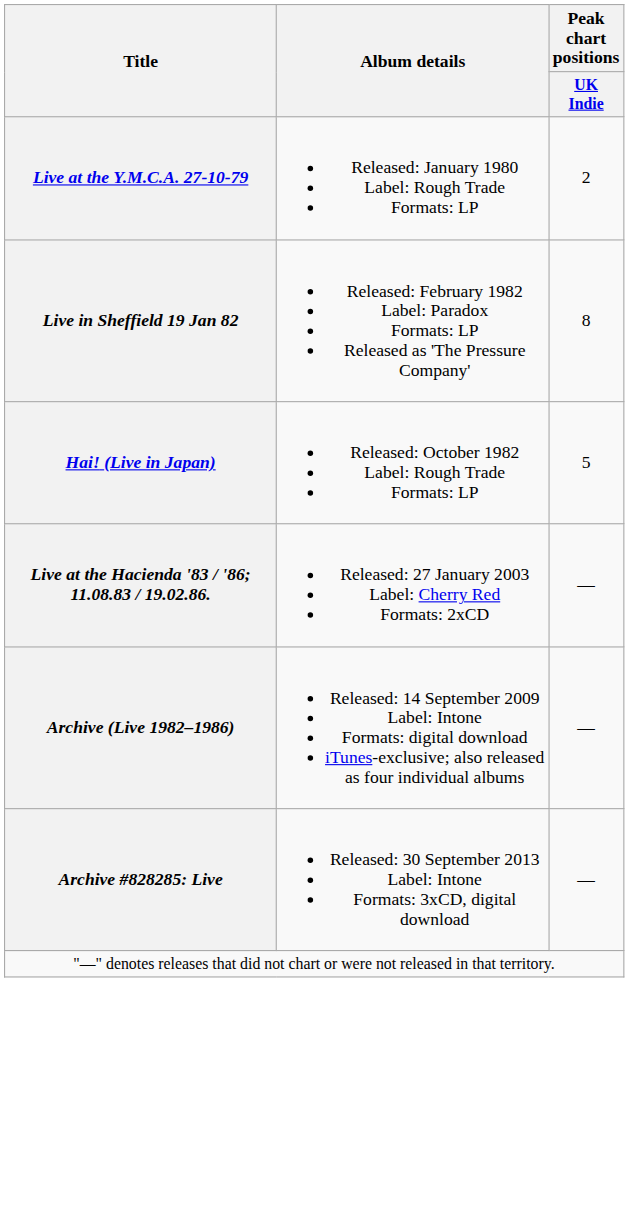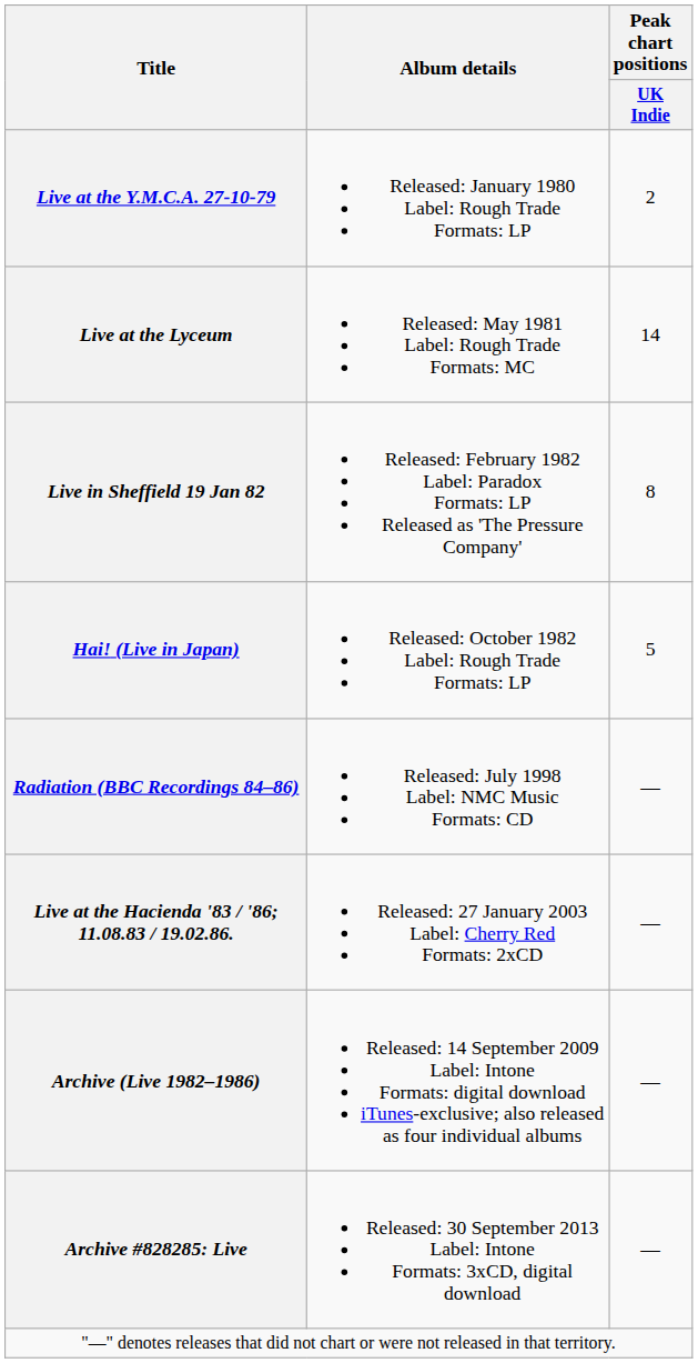+ row: Live at the Lyceum | Released: May 1981 Label: Rough Trade Formats: MC | 14
+ row: Radiation (BBC Recordings 84–86) | Released: July 1998 Label: NMC Music Formats: CD | —
